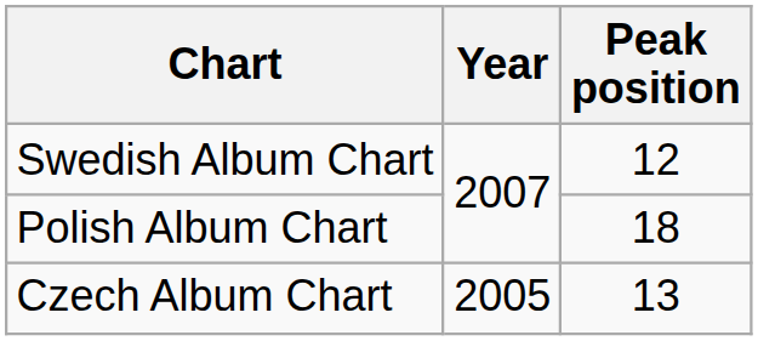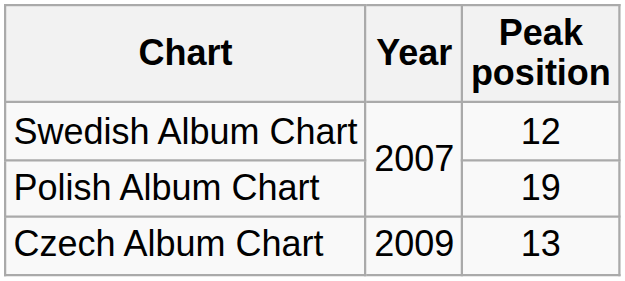Polish Album Chart | Peak position: 18 -> 19
Czech Album Chart | Year: 2005 -> 2009
